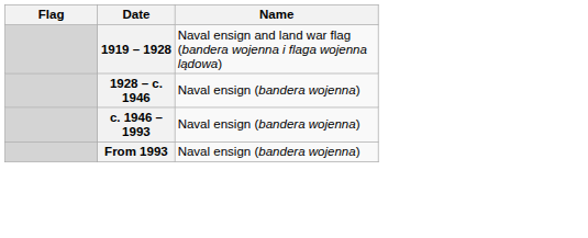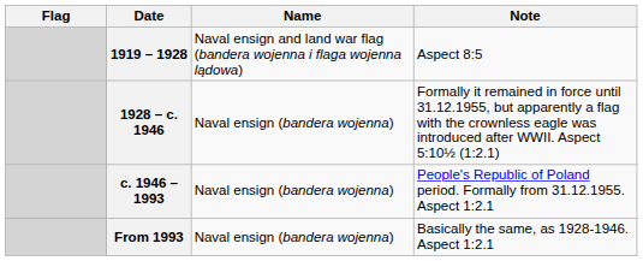+ column: Note | Aspect 8:5 | Formally it remained in force until 31.12.1955, but apparently a flag with the crownless eagle was introduced after WWII. Aspect 5:10½ (1:2.1) | People's Republic of Poland period. Formally from 31.12.1955. Aspect 1:2.1 | Basically the same, as 1928-1946. Aspect 1:2.1
